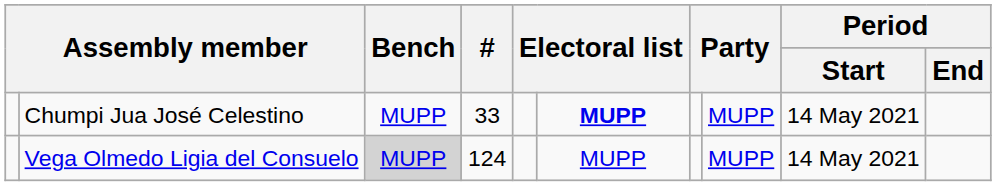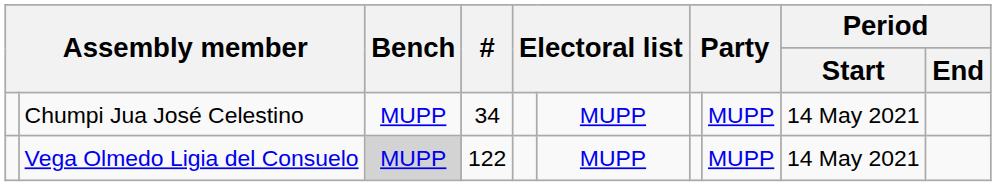Chumpi Jua José Celestino | #: 33 -> 34
Chumpi Jua José Celestino | column 6: bold -> normal
Vega Olmedo Ligia del Consuelo | #: 124 -> 122
